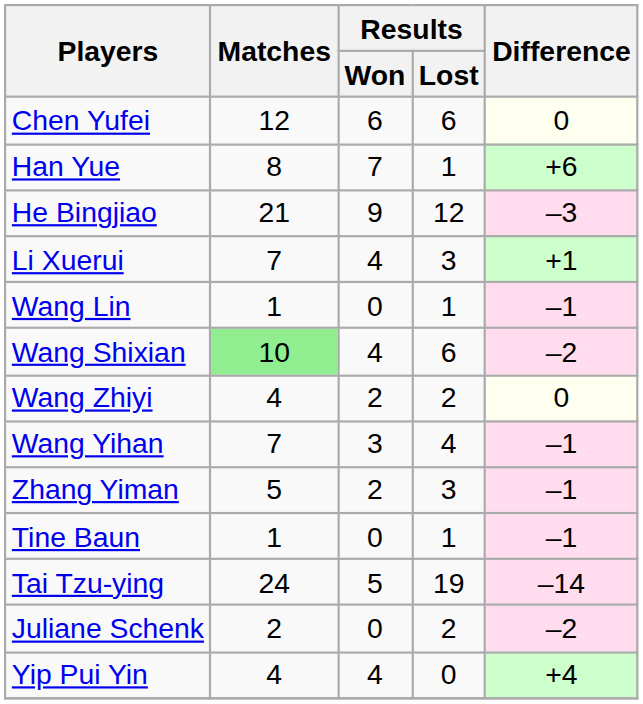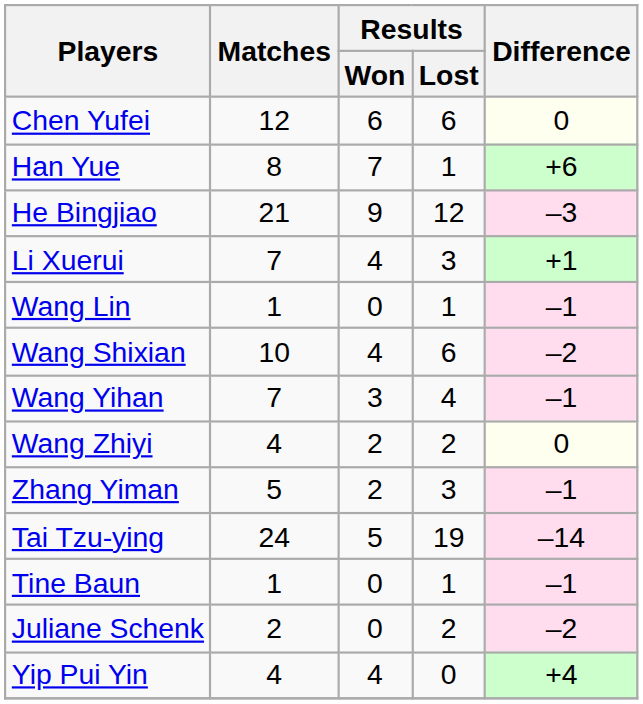Wang Shixian | Matches: lightgreen background -> no background
rows swapped: Wang Yihan <-> Wang Zhiyi
rows swapped: Tai Tzu-ying <-> Tine Baun
